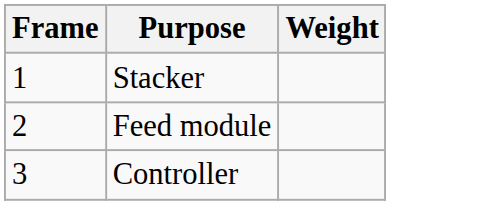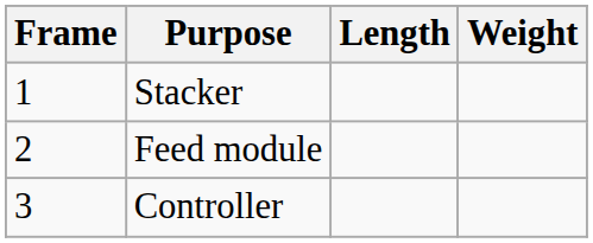+ column: Length
